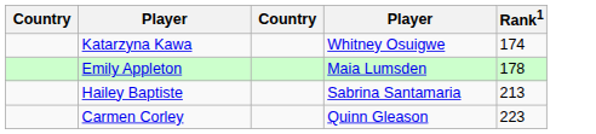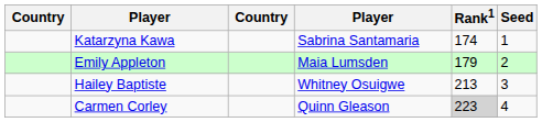+ column: Seed | 1 | 2 | 3 | 4
Katarzyna Kawa | column 4: Whitney Osuigwe -> Sabrina Santamaria
Emily Appleton | Rank1: 178 -> 179
Hailey Baptiste | column 4: Sabrina Santamaria -> Whitney Osuigwe
Carmen Corley | Rank1: no background -> lightgrey background
